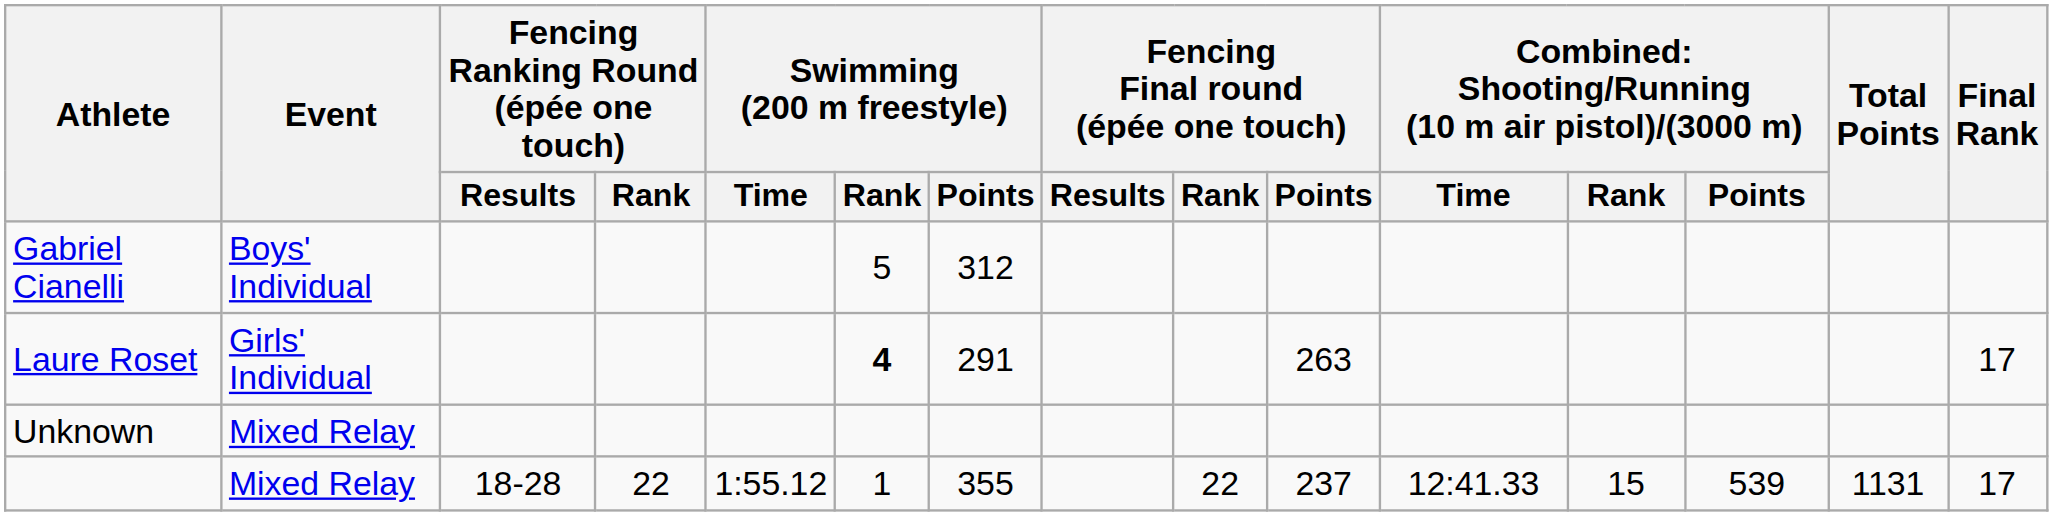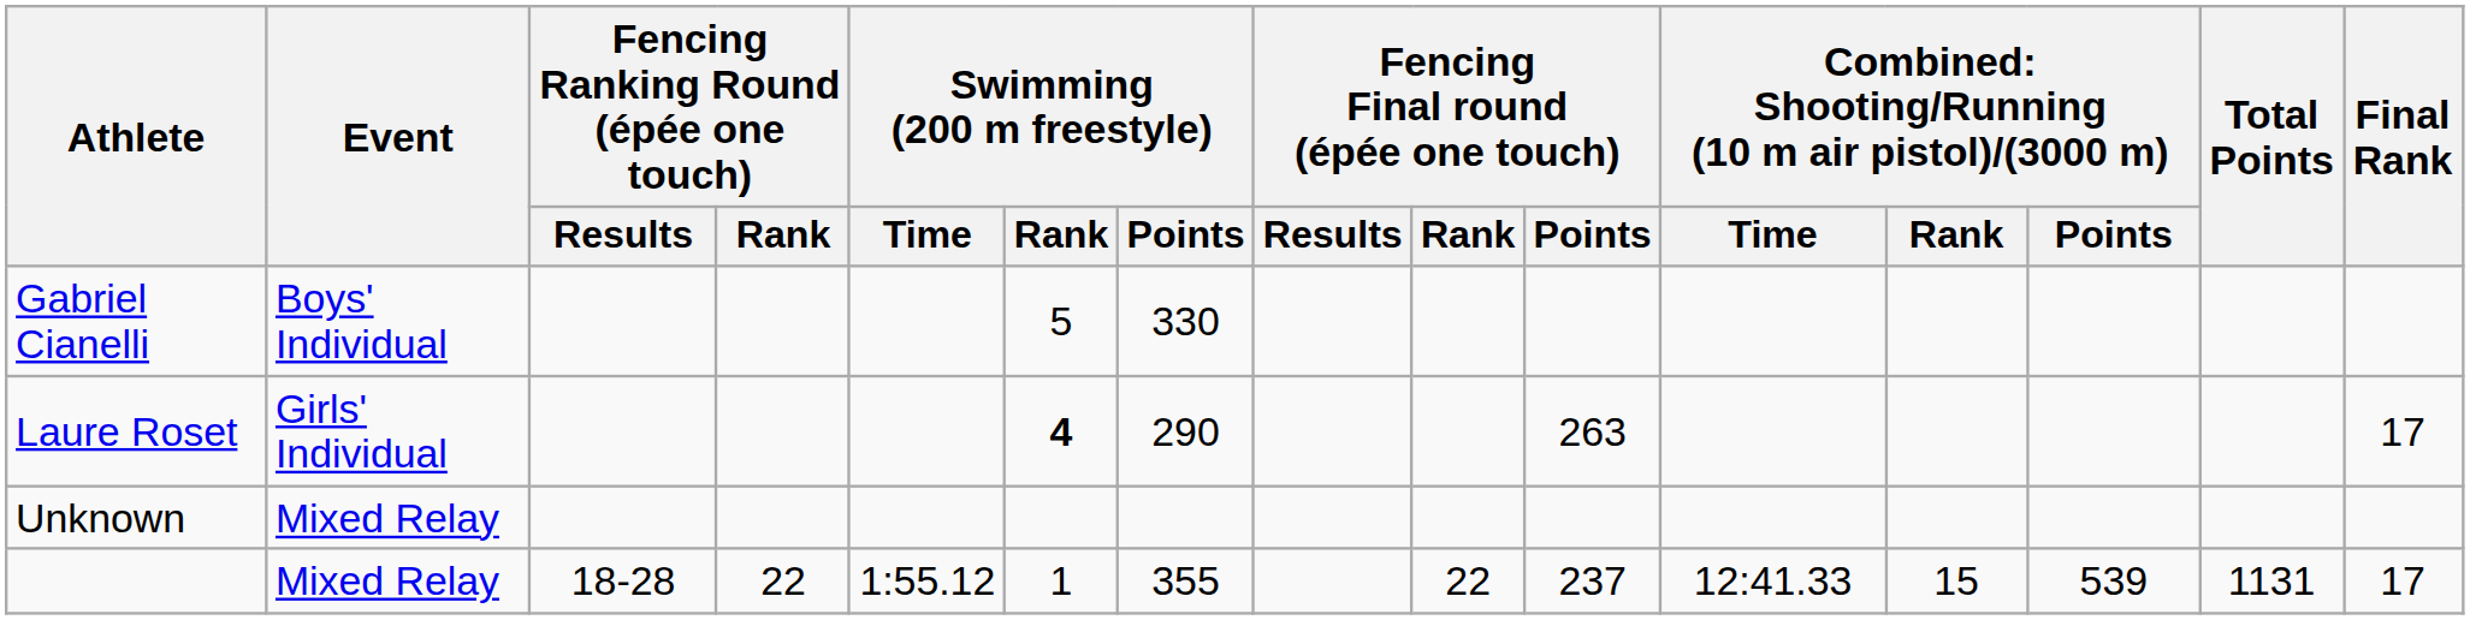Gabriel Cianelli | Swimming (200 m freestyle) / Points: 312 -> 330
Laure Roset | Swimming (200 m freestyle) / Points: 291 -> 290
